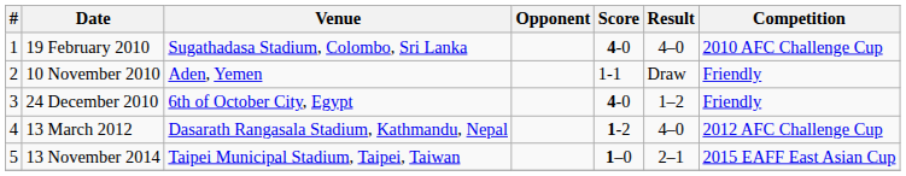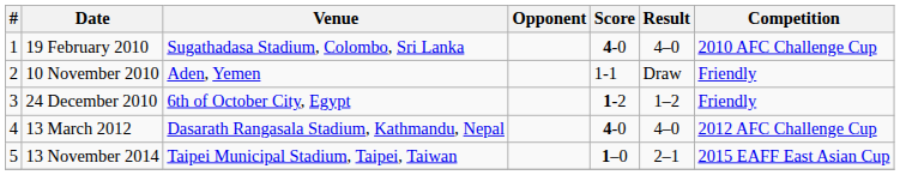24 December 2010 | Score: 4-0 -> 1-2
13 March 2012 | Score: 1-2 -> 4-0
